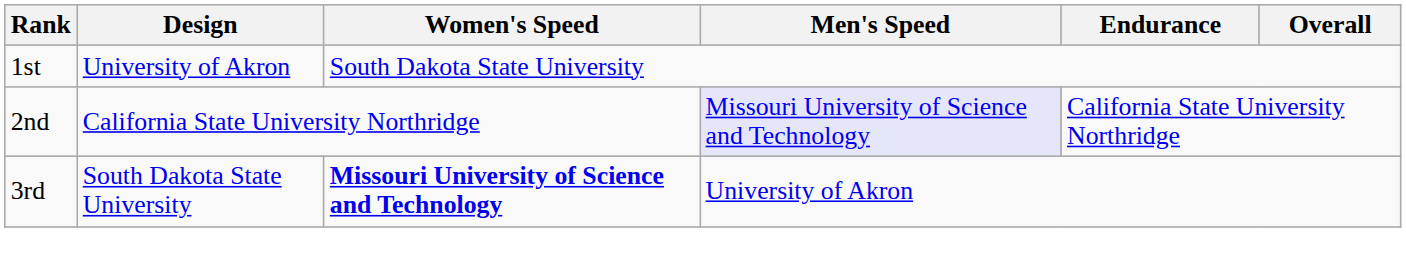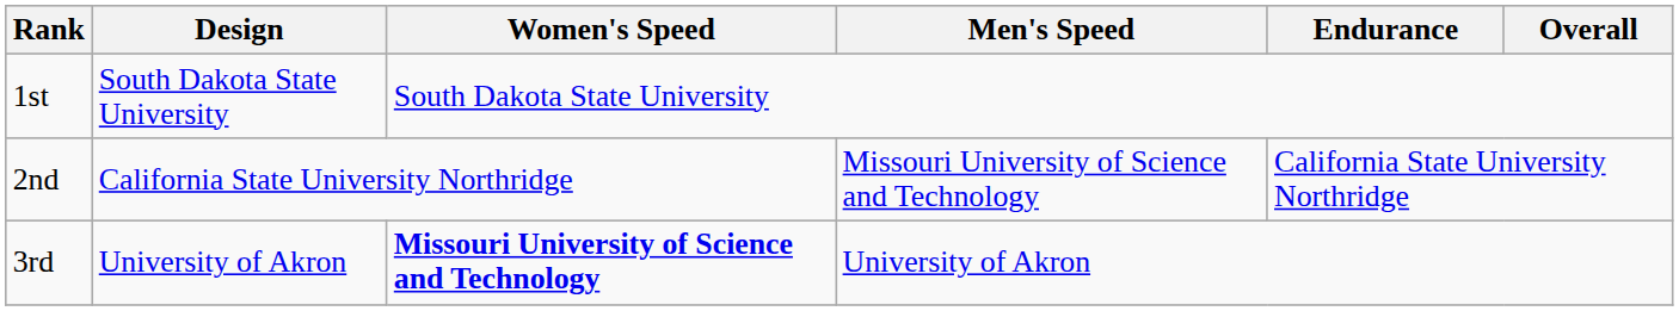1st | Design: University of Akron -> South Dakota State University
2nd | Men's Speed: lavender background -> no background
3rd | Design: South Dakota State University -> University of Akron
